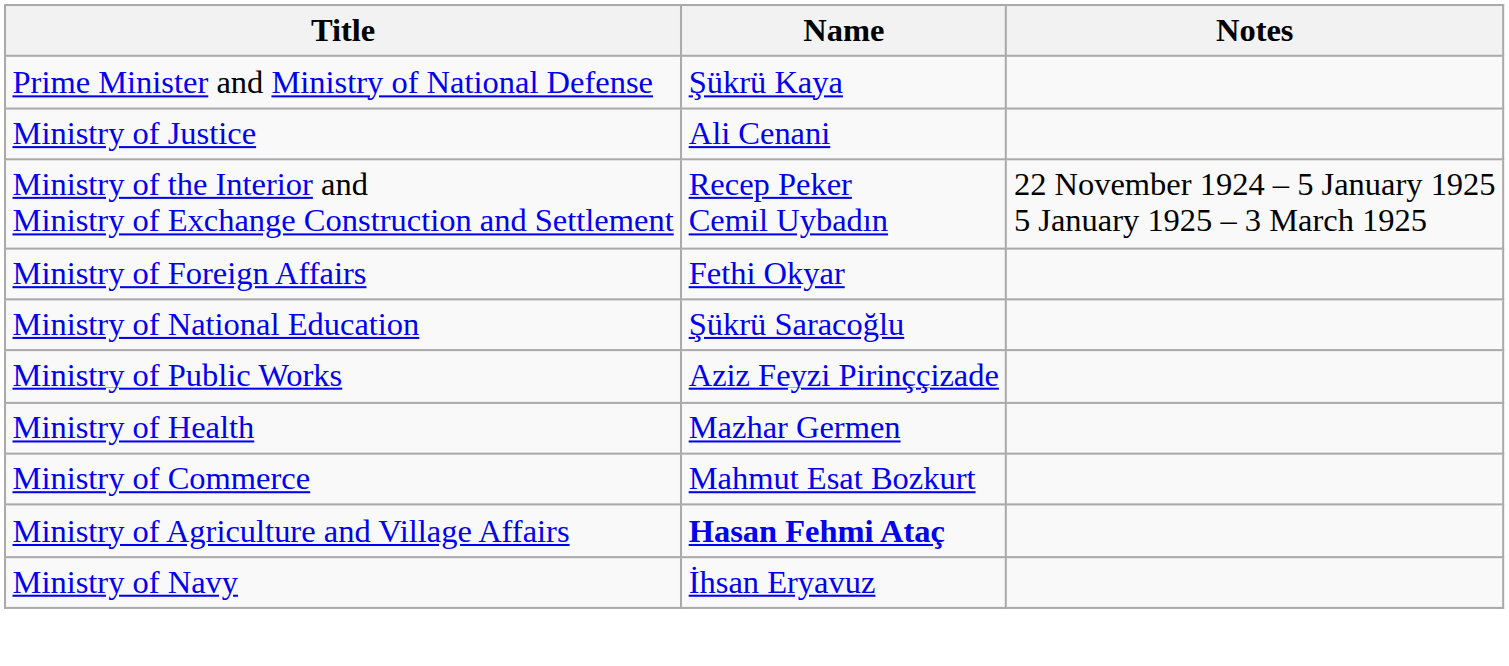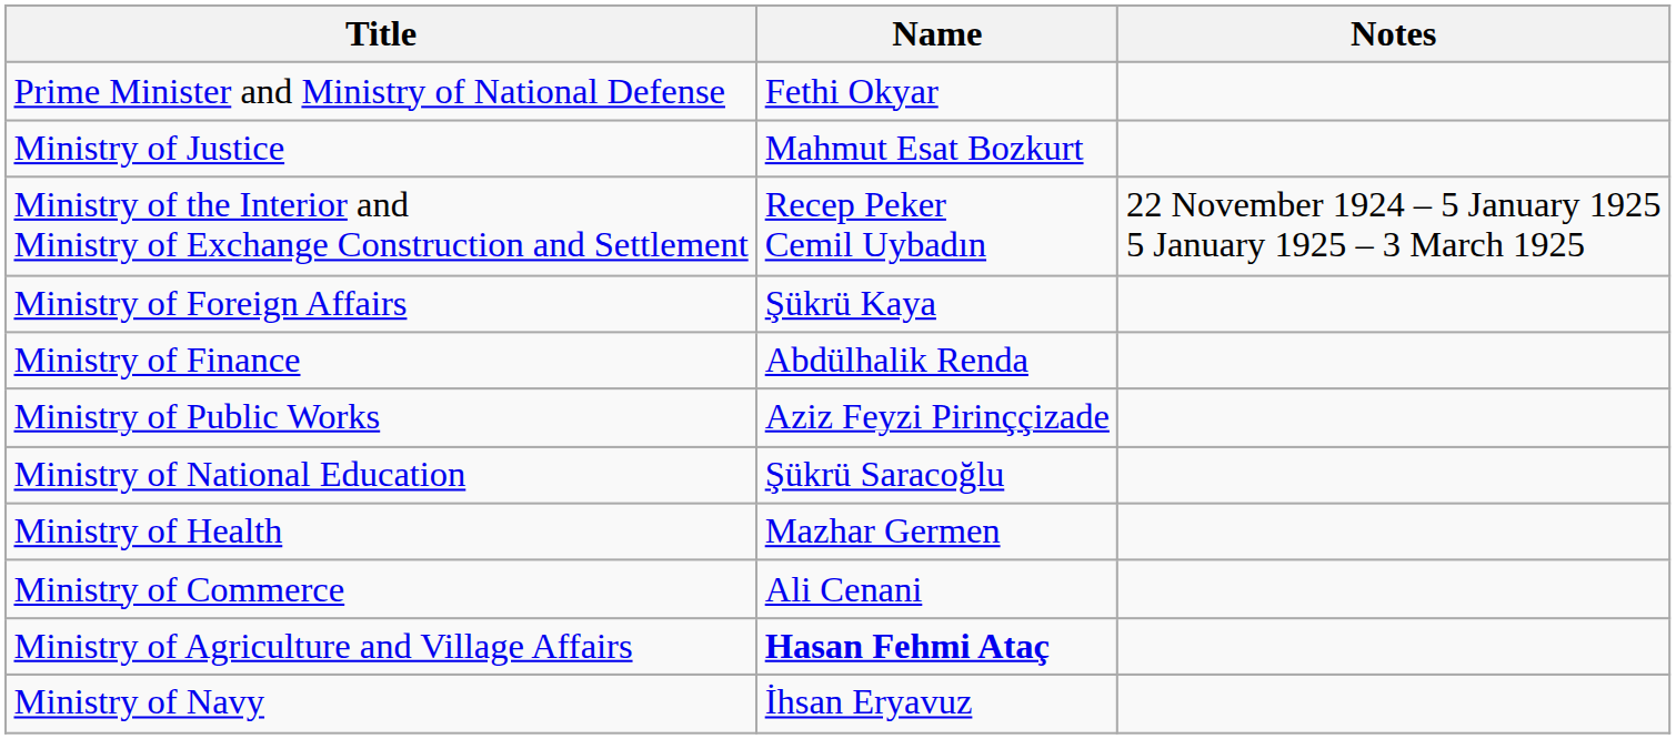Prime Minister and Ministry of National Defense | Name: Şükrü Kaya -> Fethi Okyar
Ministry of Justice | Name: Ali Cenani -> Mahmut Esat Bozkurt
Ministry of Foreign Affairs | Name: Fethi Okyar -> Şükrü Kaya
+ row: Ministry of Finance | Abdülhalik Renda
rows swapped: Ministry of National Education <-> Ministry of Public Works
Ministry of Commerce | Name: Mahmut Esat Bozkurt -> Ali Cenani
